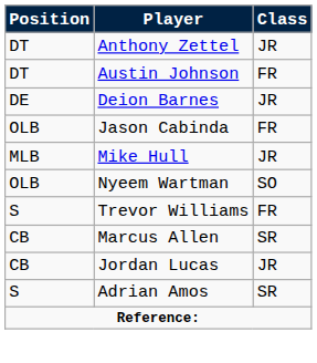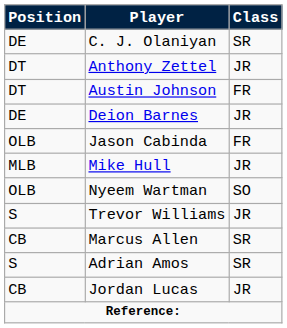+ row: DE | C. J. Olaniyan | SR
Trevor Williams | Class: FR -> JR
rows swapped: Adrian Amos <-> Jordan Lucas
